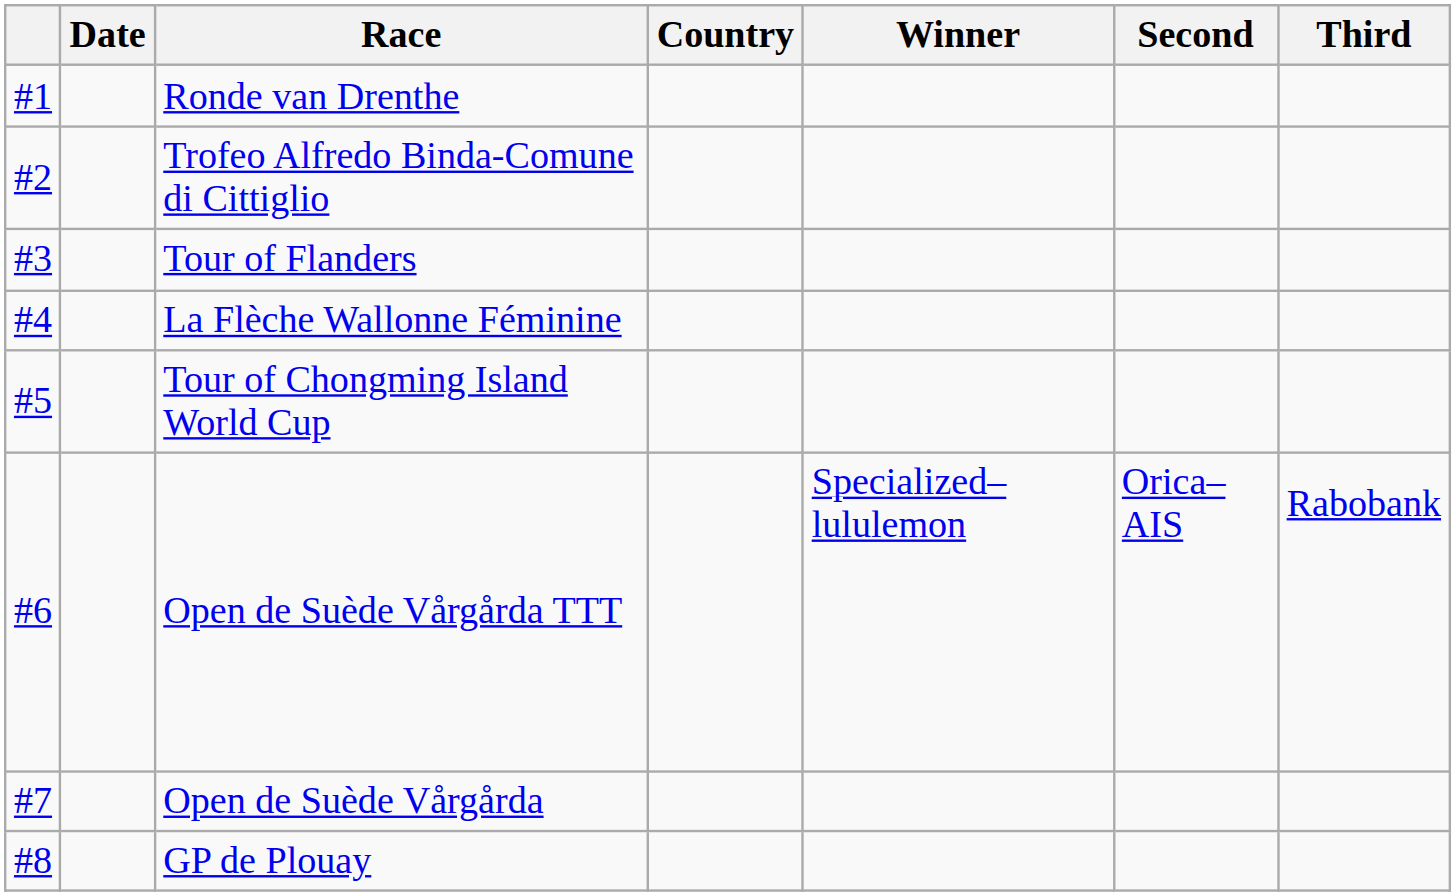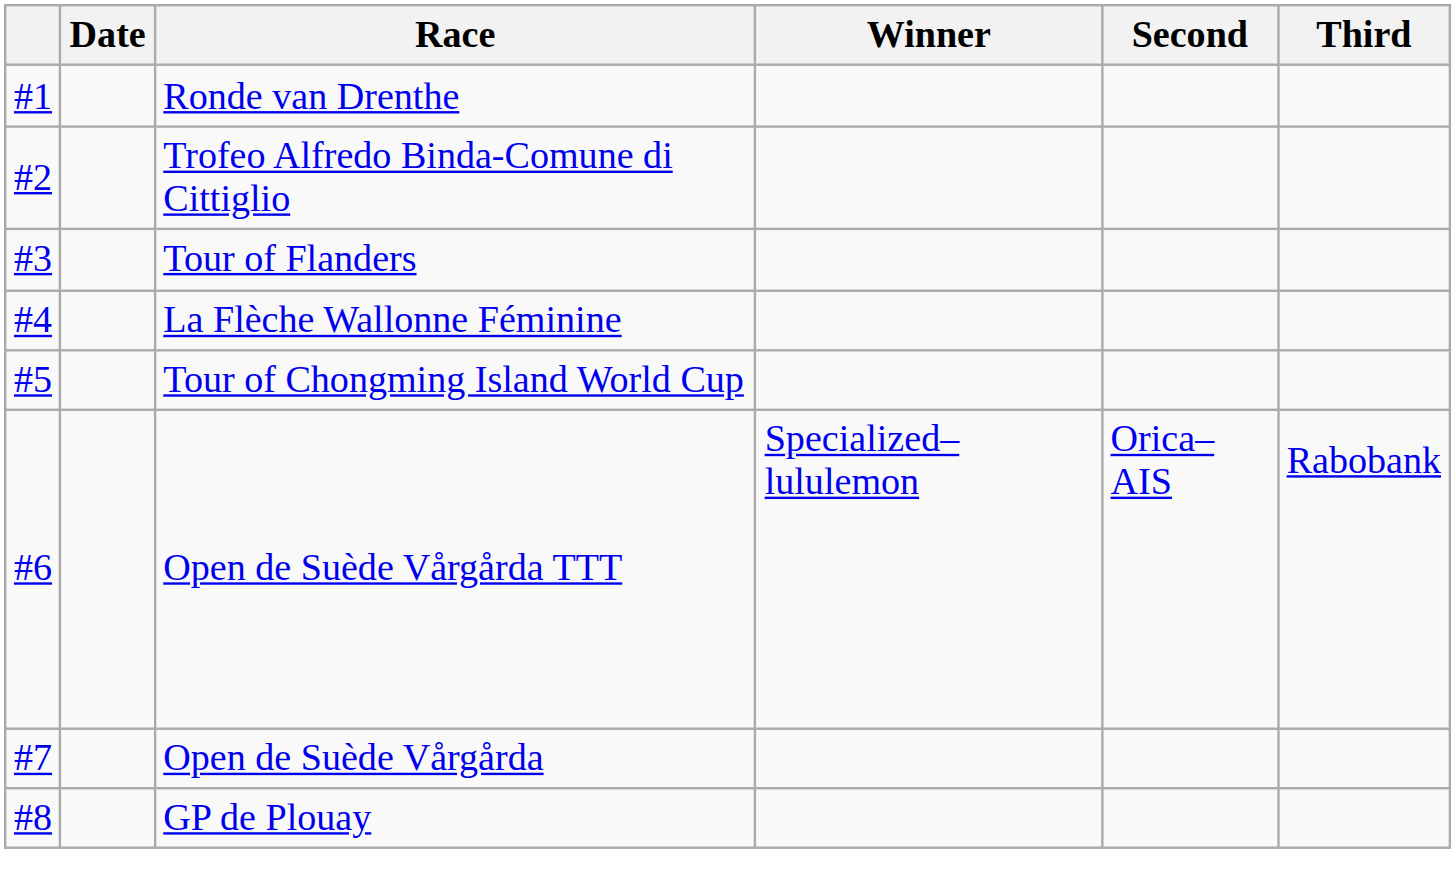- column: Country
